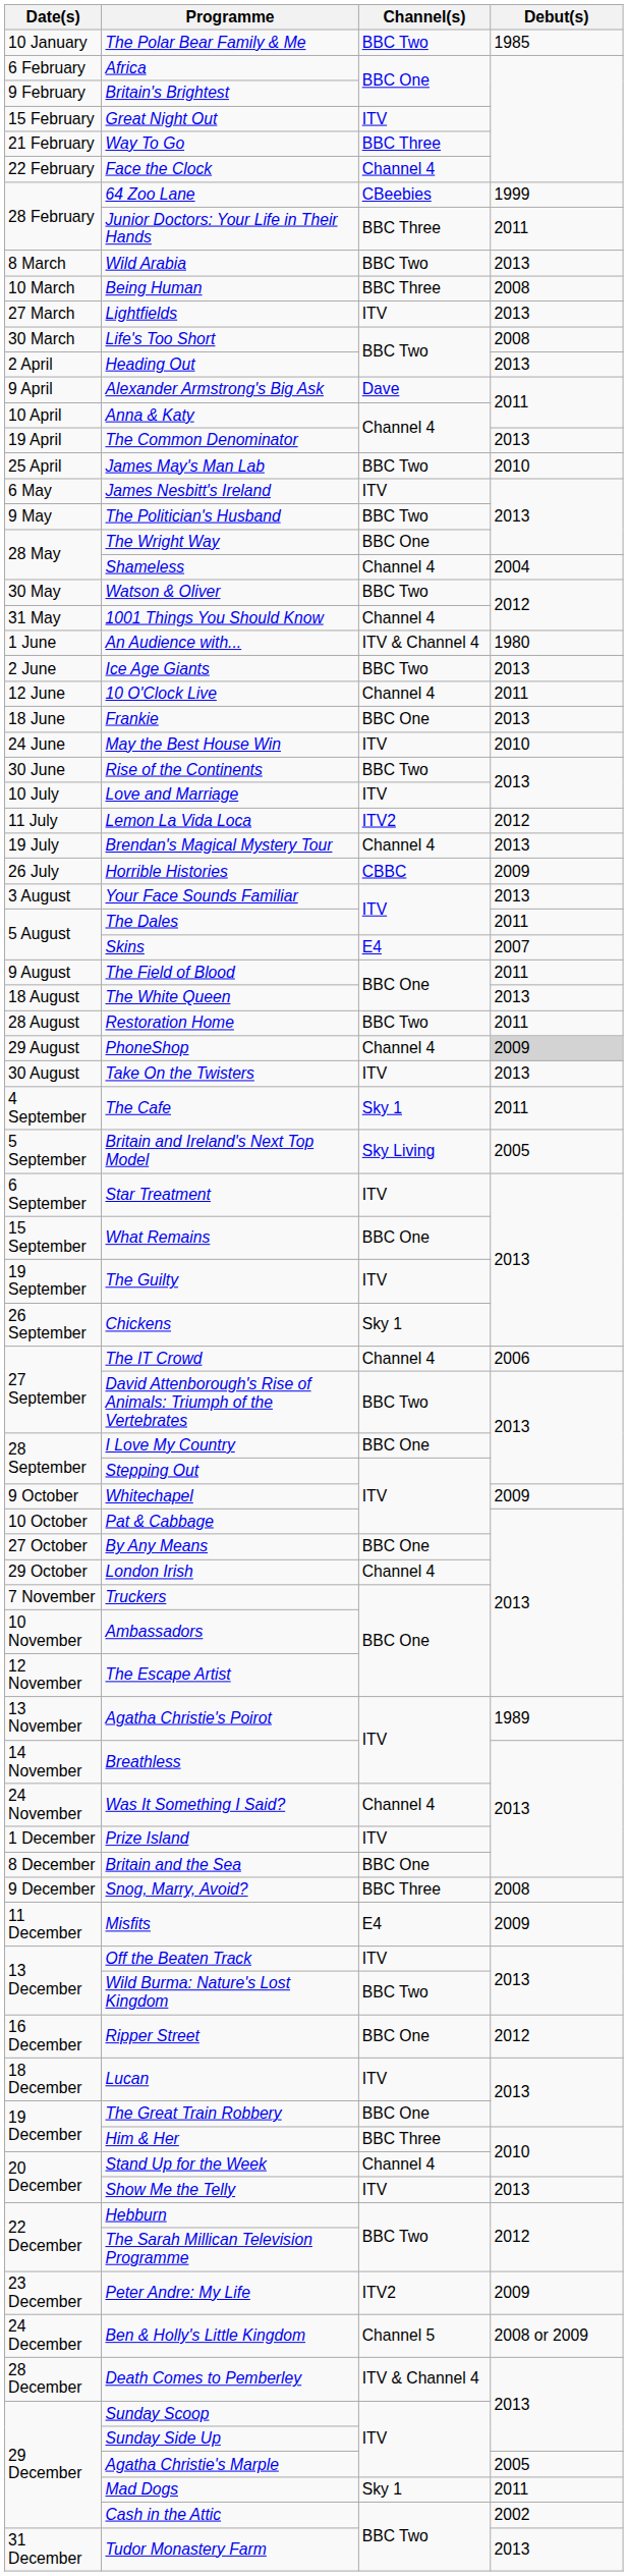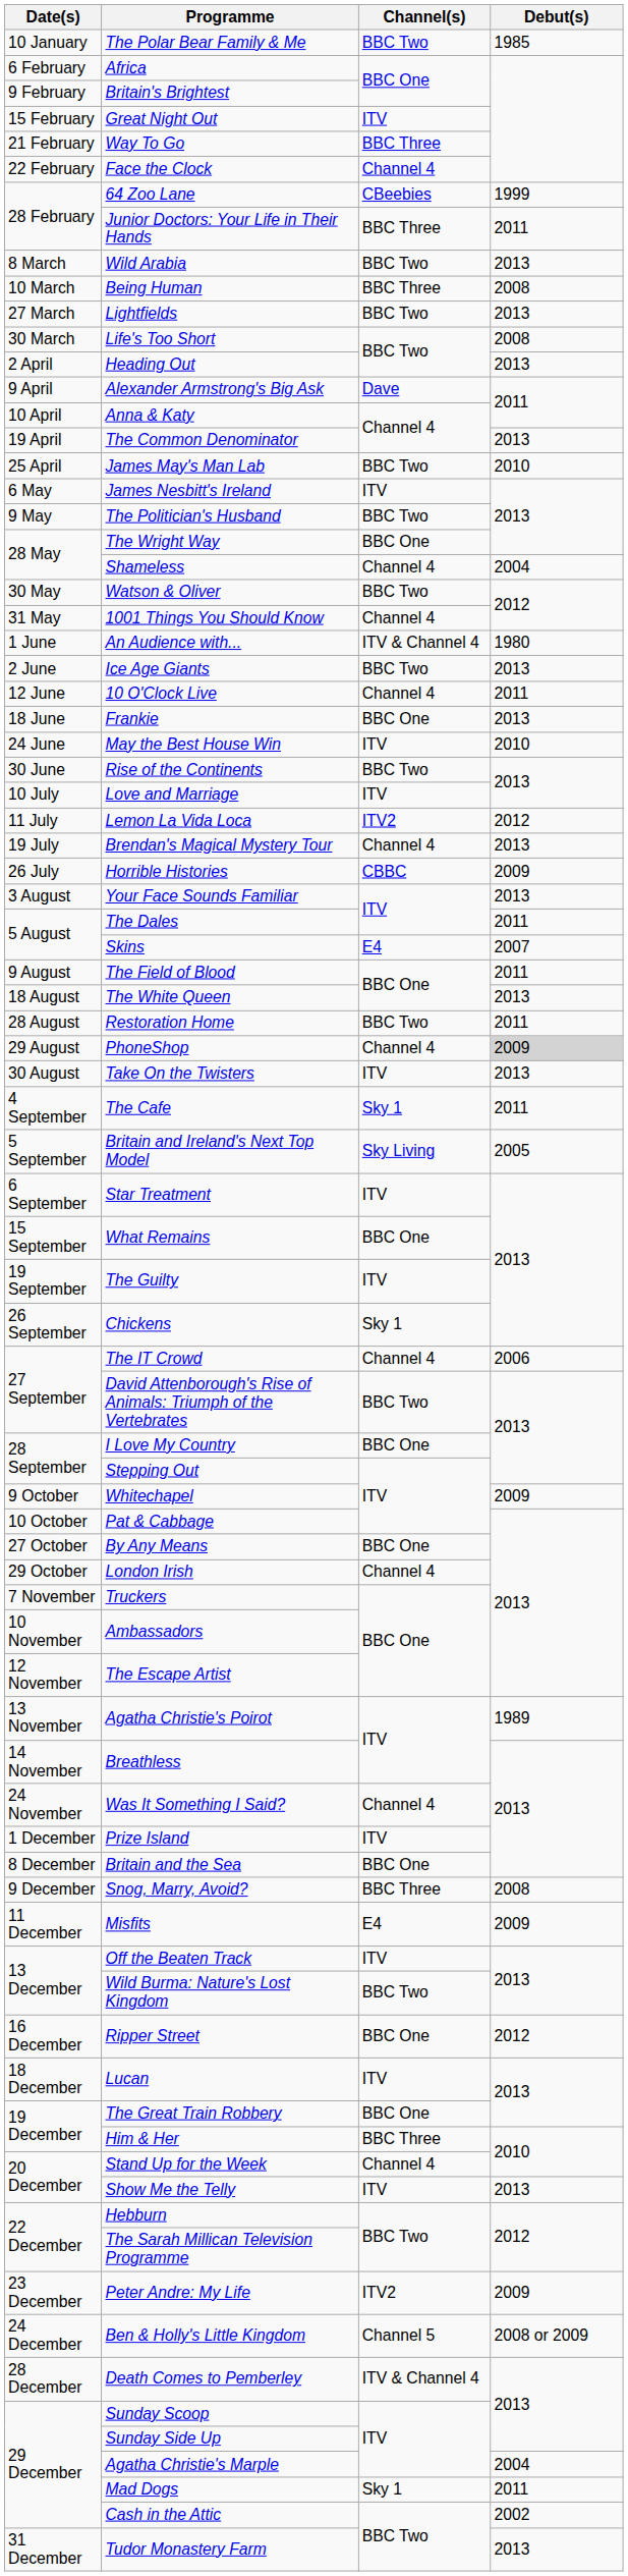Lightfields | Channel(s): ITV -> BBC Two
Agatha Christie's Marple | Debut(s): 2005 -> 2004
